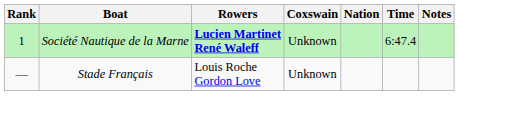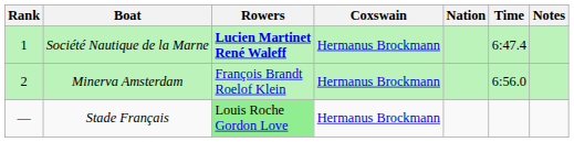Société Nautique de la Marne | Coxswain: Unknown -> Hermanus Brockmann
+ row: 2 | Minerva Amsterdam | François Brandt Roelof Klein | Hermanus Brockmann | 6:56.0
Stade Français | Rowers: no background -> lightgreen background
Stade Français | Coxswain: Unknown -> Hermanus Brockmann
